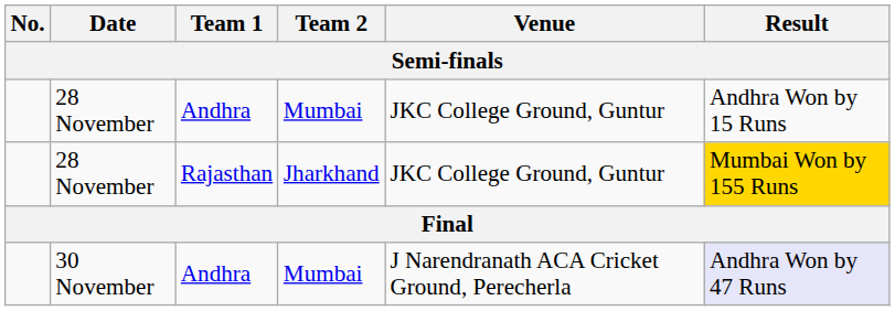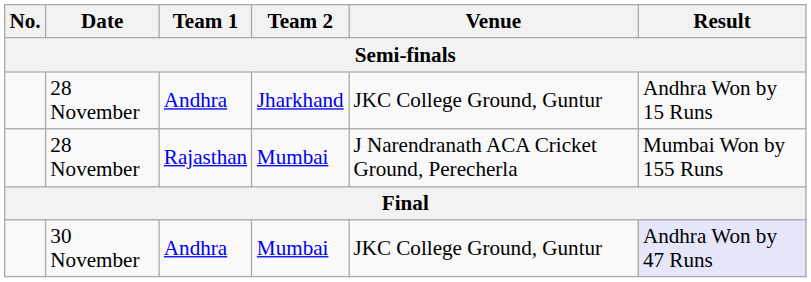28 November / Andhra | Team 2: Mumbai -> Jharkhand
28 November / Rajasthan | Team 2: Jharkhand -> Mumbai
28 November / Rajasthan | Venue: JKC College Ground, Guntur -> J Narendranath ACA Cricket Ground, Perecherla
28 November / Rajasthan | Result: gold background -> no background
30 November | Venue: J Narendranath ACA Cricket Ground, Perecherla -> JKC College Ground, Guntur
